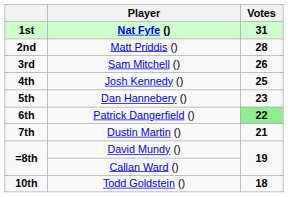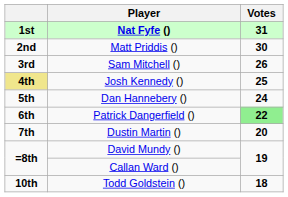Matt Priddis () | Votes: 28 -> 30
Josh Kennedy () | column 1: no background -> khaki background
Dan Hannebery () | Votes: 23 -> 24
Dustin Martin () | Votes: 21 -> 20
